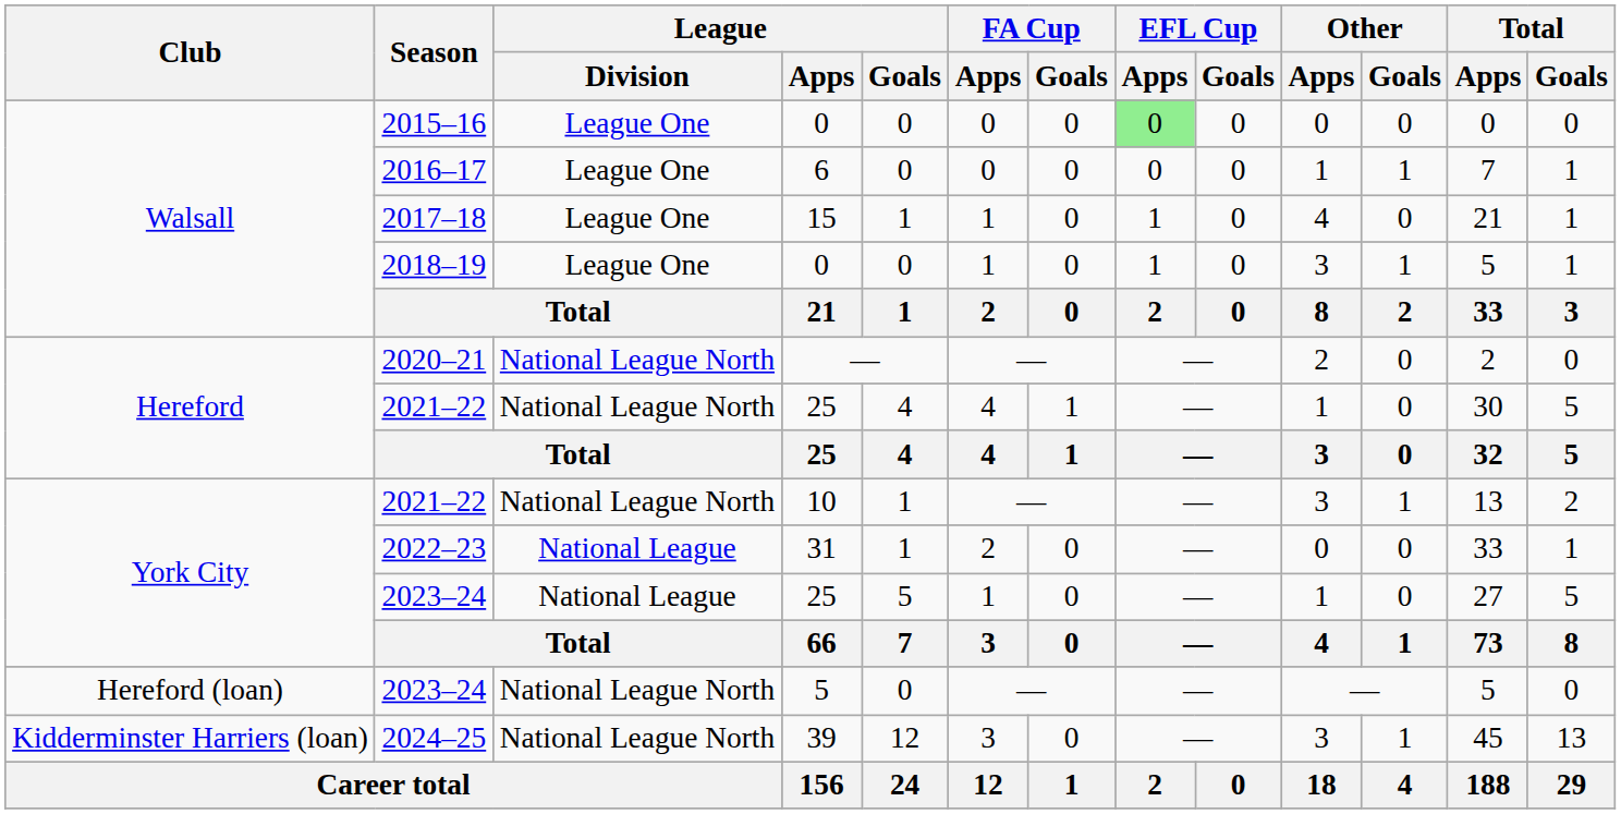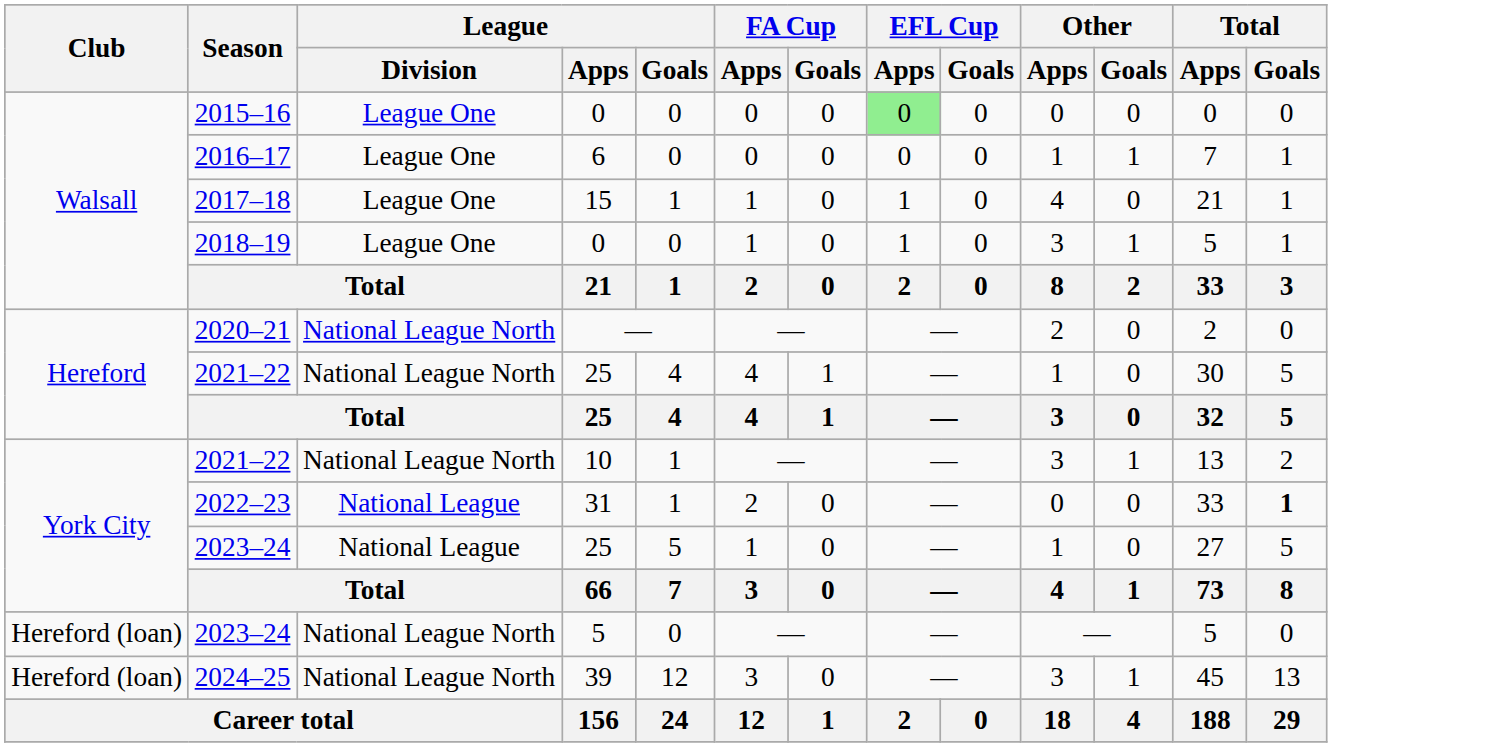2022–23 | Total / Goals: normal -> bold
2024–25 | Club: Kidderminster Harriers (loan) -> Hereford (loan)
